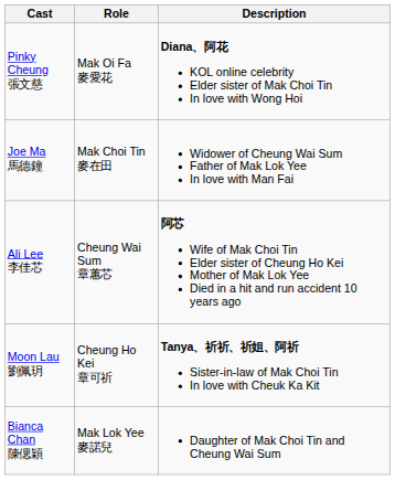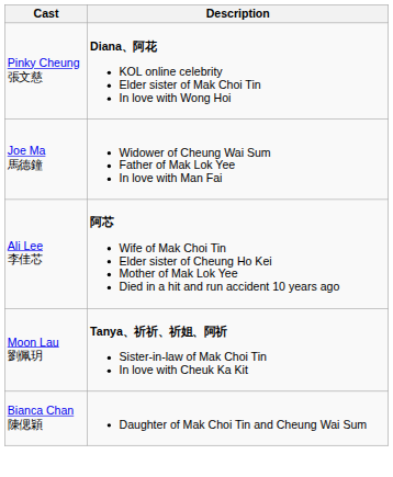- column: Role | Mak Oi Fa 麥愛花 | Mak Choi Tin 麥在田 | Cheung Wai Sum 章蕙芯 | Cheung Ho Kei 章可祈 | Mak Lok Yee 麥諾兒
